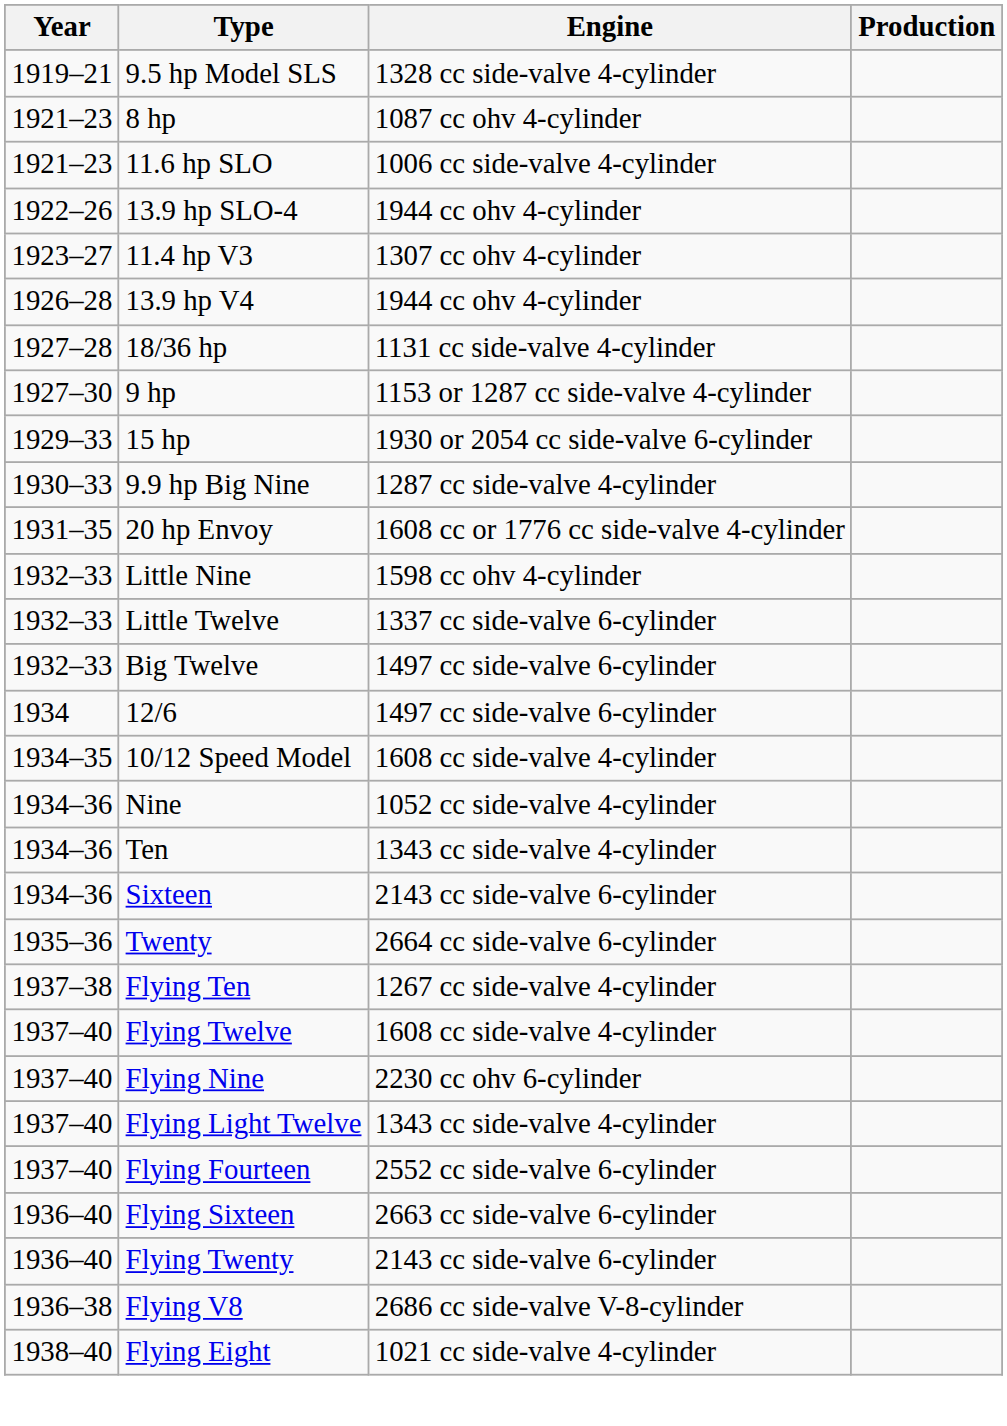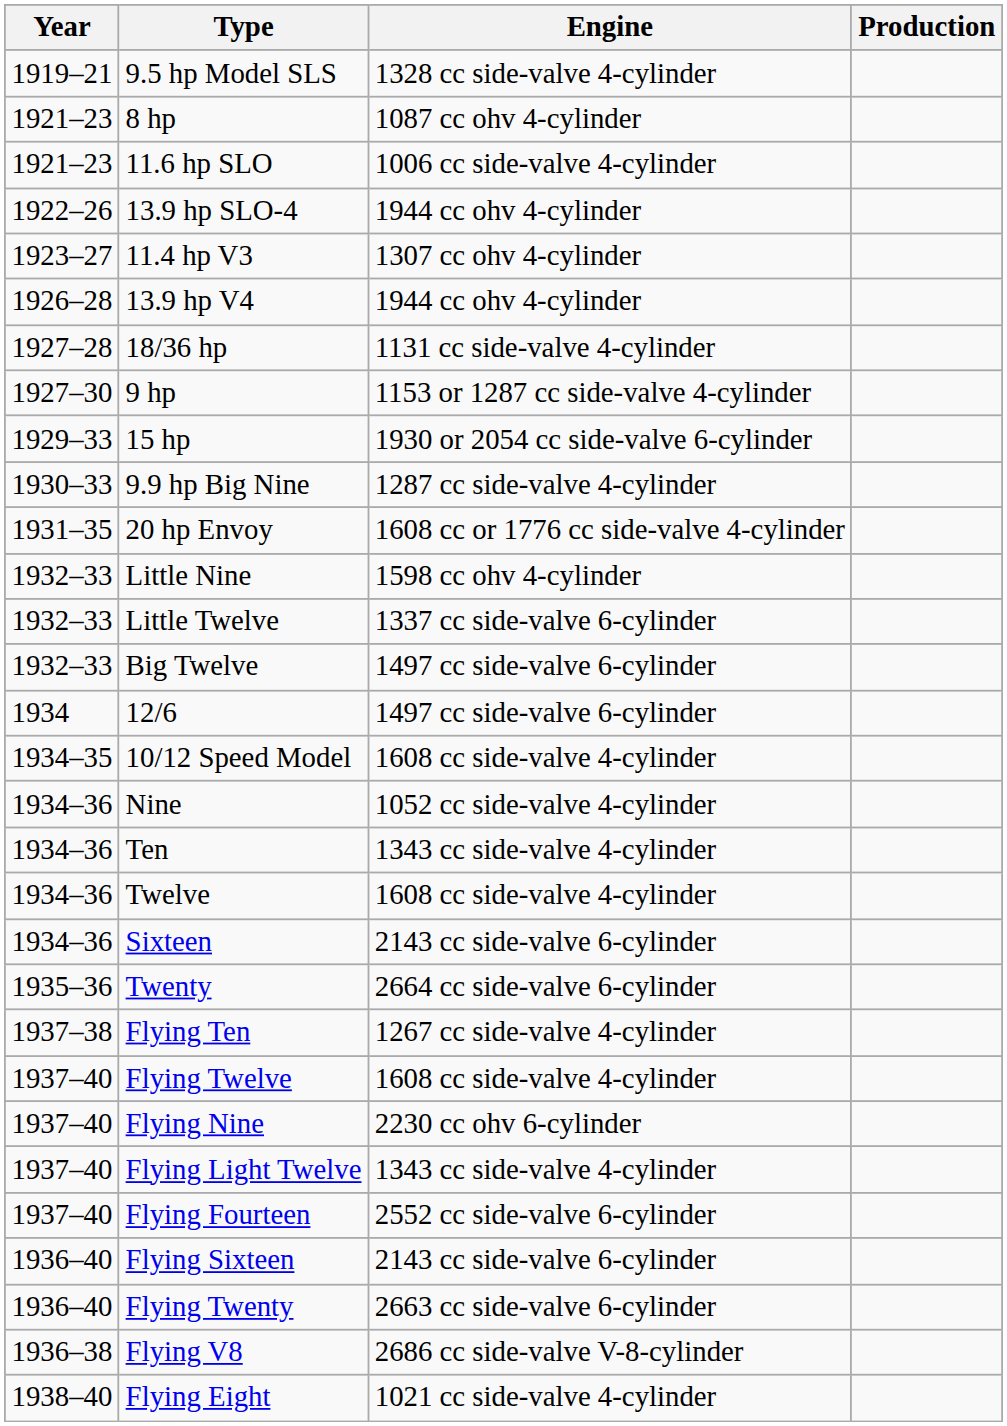+ row: 1934–36 | Twelve | 1608 cc side-valve 4-cylinder
Flying Sixteen | Engine: 2663 cc side-valve 6-cylinder -> 2143 cc side-valve 6-cylinder
Flying Twenty | Engine: 2143 cc side-valve 6-cylinder -> 2663 cc side-valve 6-cylinder
